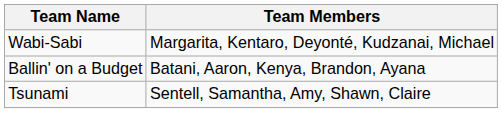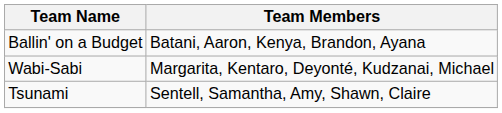rows swapped: Ballin' on a Budget <-> Wabi-Sabi
